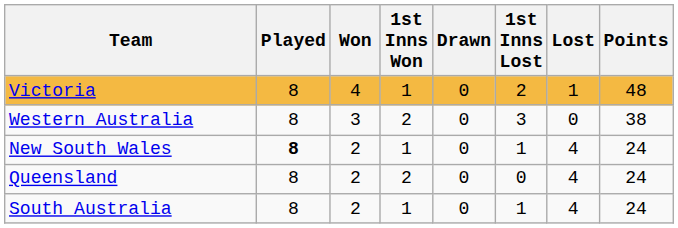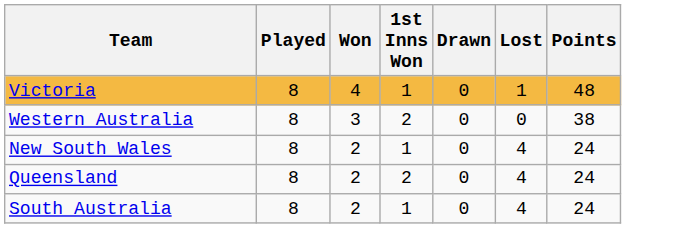- column: 1st Inns Lost | 2 | 3 | 1 | 0 | 1
New South Wales | Played: bold -> normal
